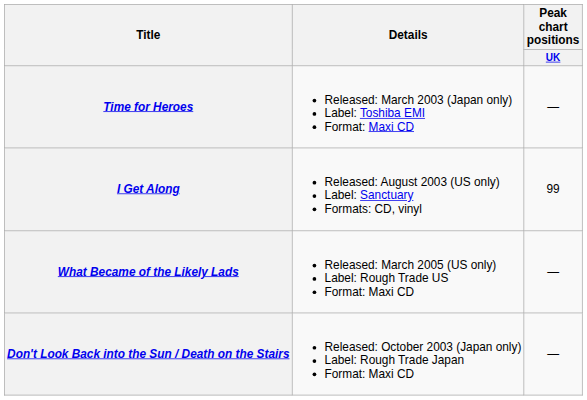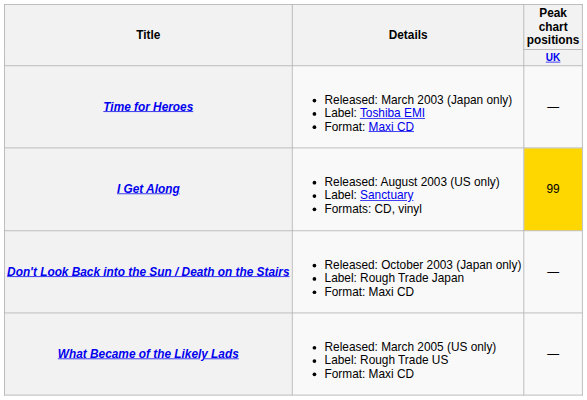I Get Along | Peak chart positions / UK: no background -> gold background
rows swapped: Don't Look Back into the Sun / Death on the Stairs <-> What Became of the Likely Lads
